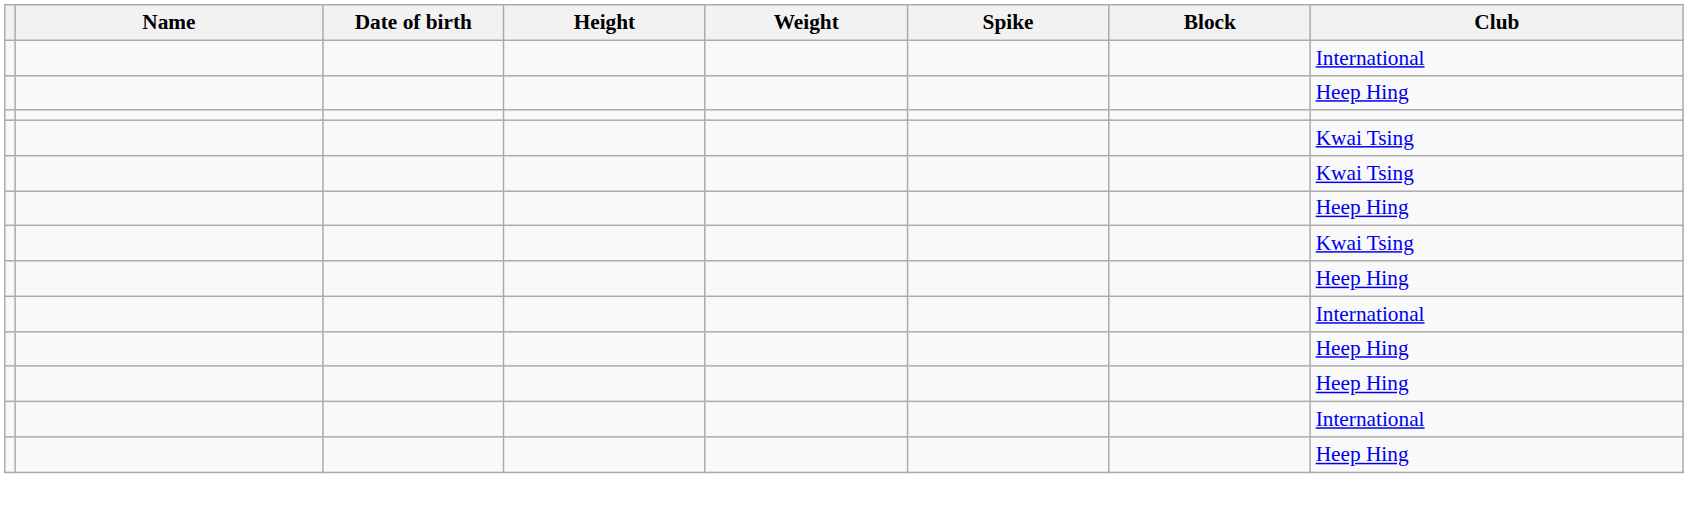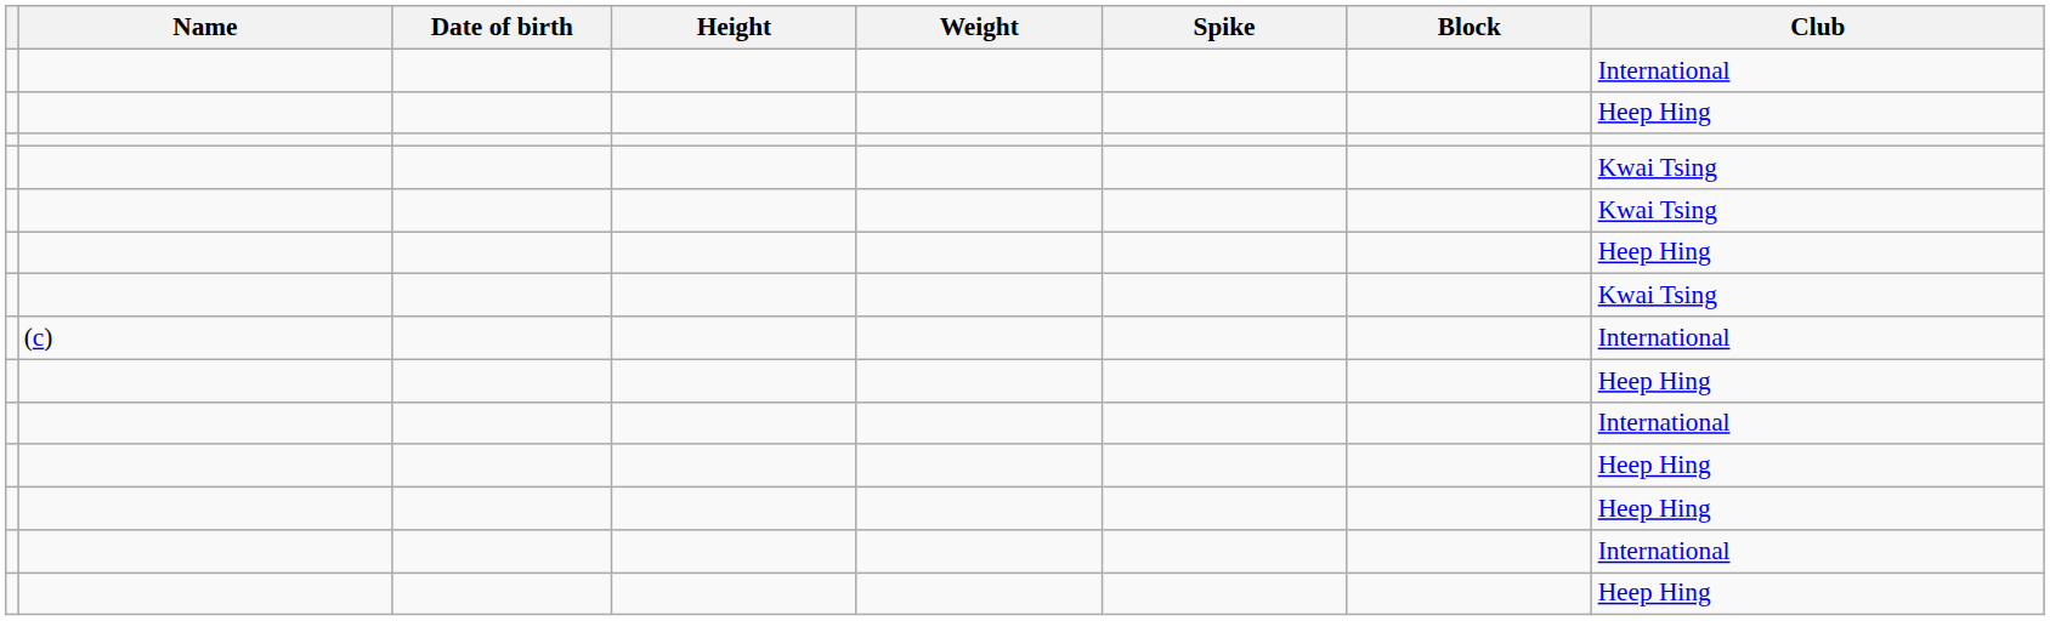+ row: (c) | International
